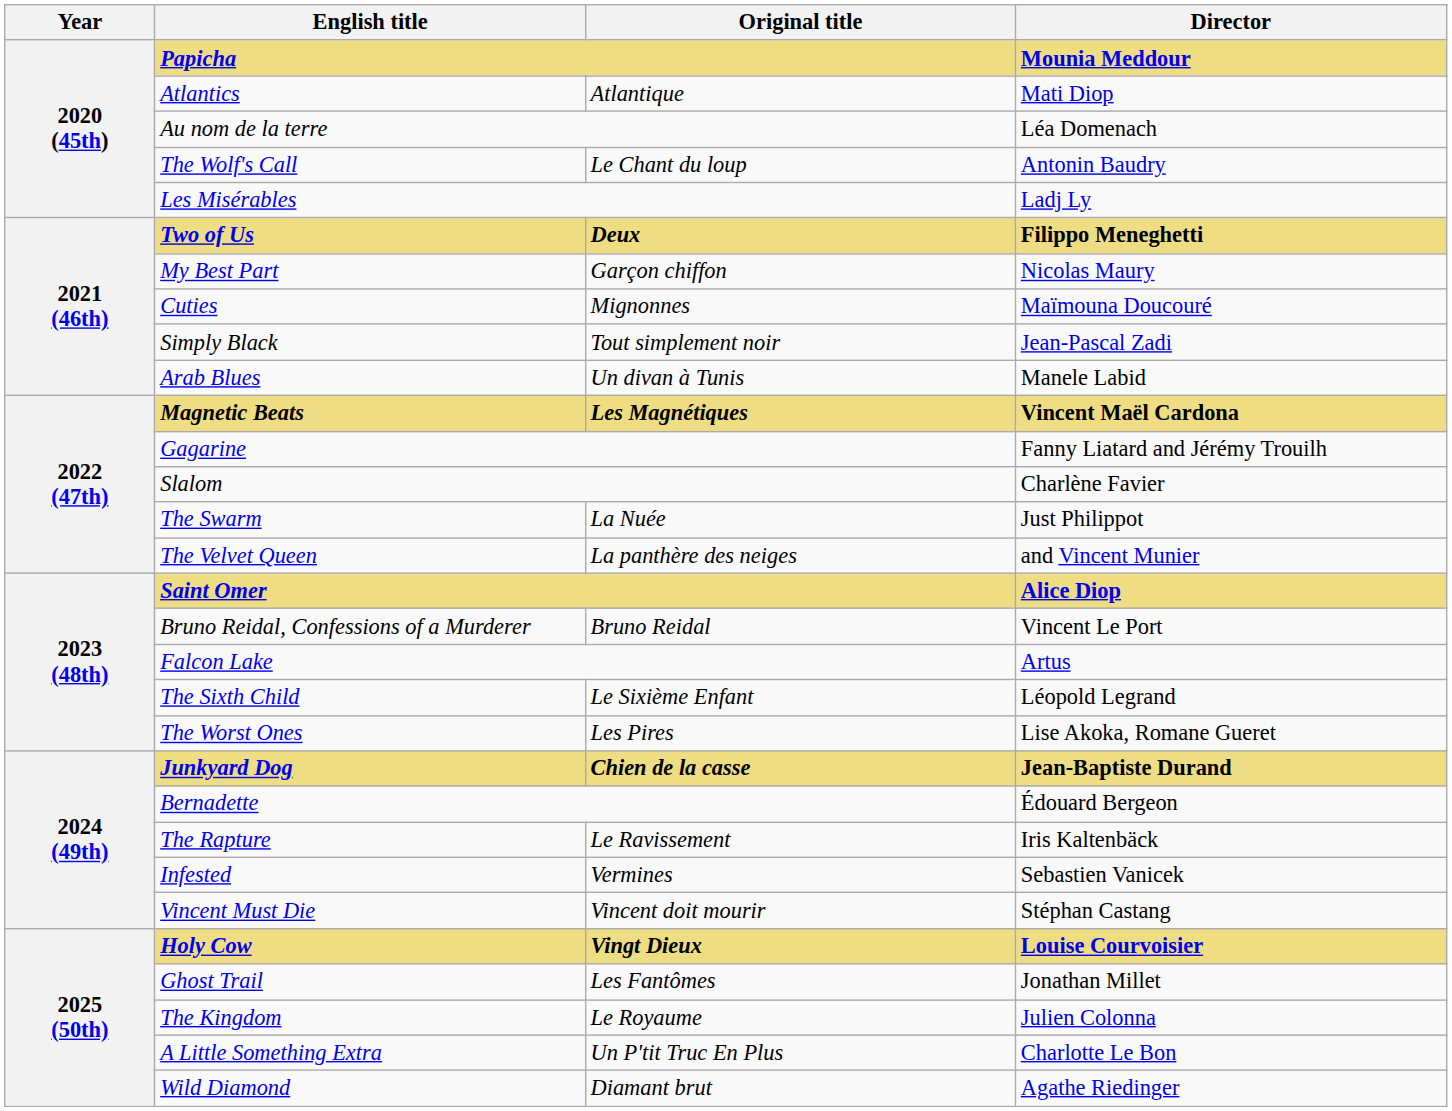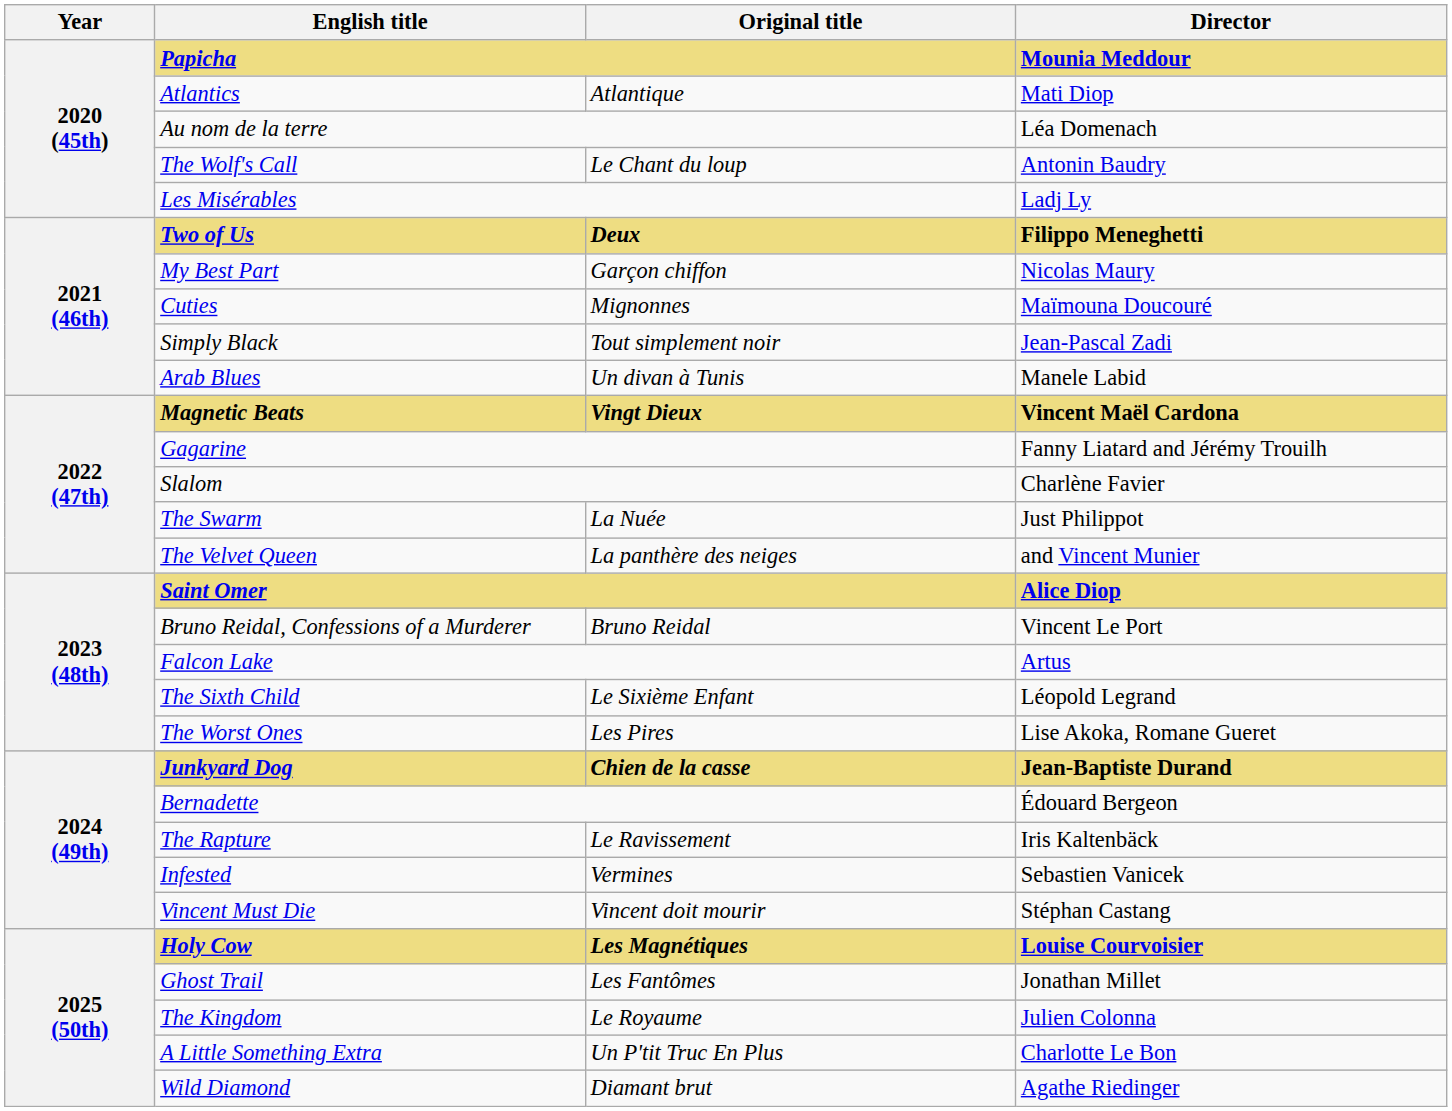Magnetic Beats | Original title: Les Magnétiques -> Vingt Dieux
Holy Cow | Original title: Vingt Dieux -> Les Magnétiques
